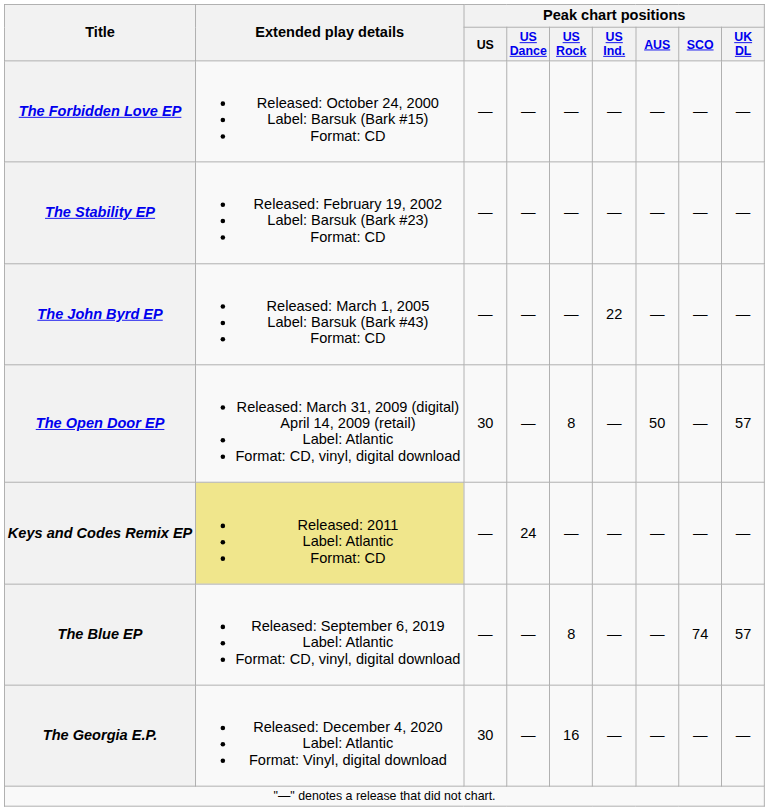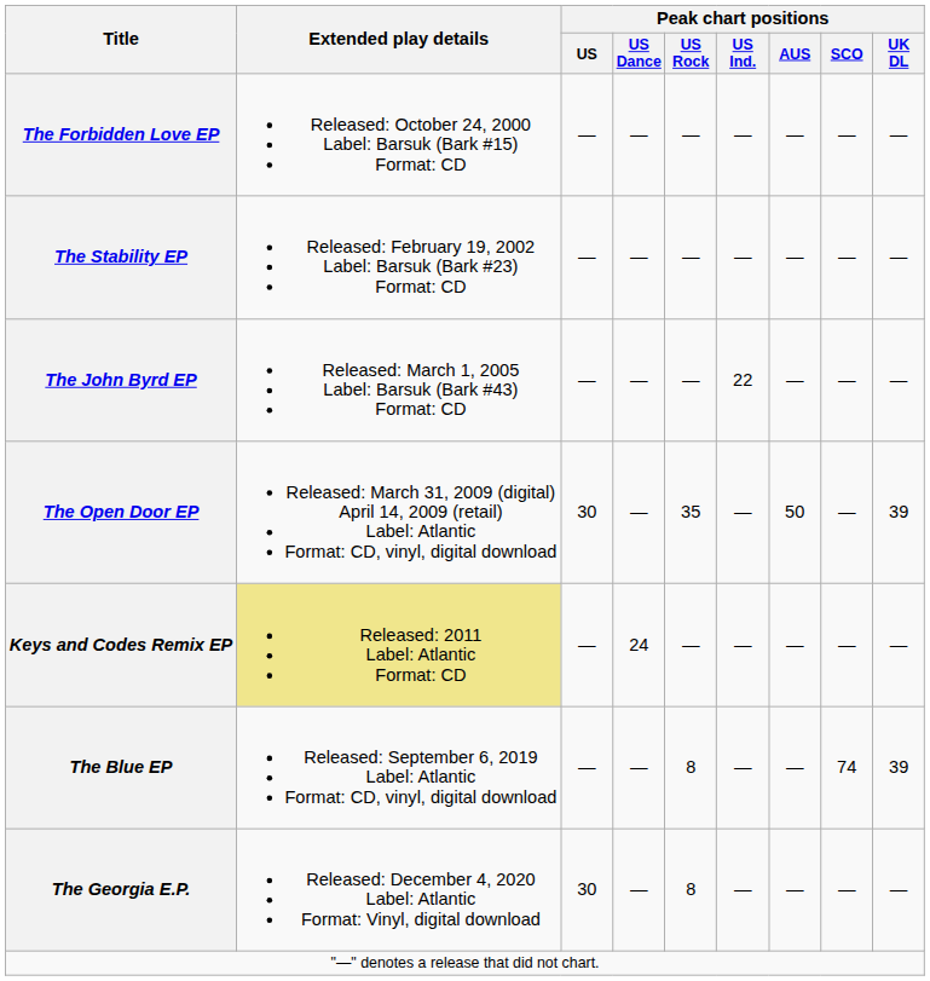The Open Door EP | Peak chart positions / US Rock: 8 -> 35
The Open Door EP | Peak chart positions / UK DL: 57 -> 39
The Blue EP | Peak chart positions / UK DL: 57 -> 39
The Georgia E.P. | Peak chart positions / US Rock: 16 -> 8
